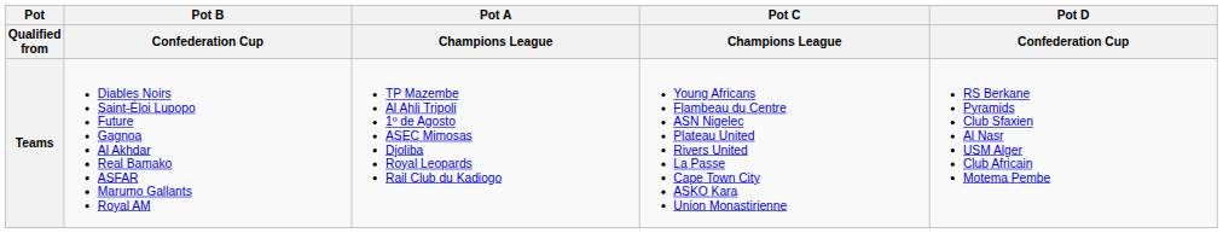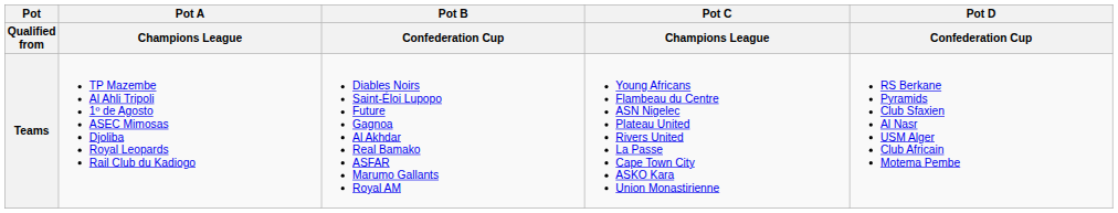columns swapped: Pot A / Champions League <-> Pot B / Confederation Cup
